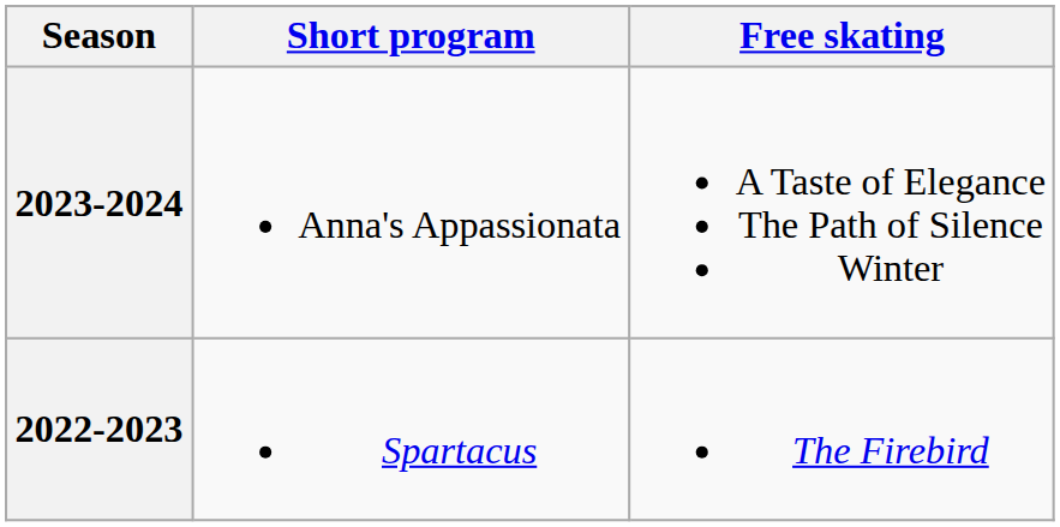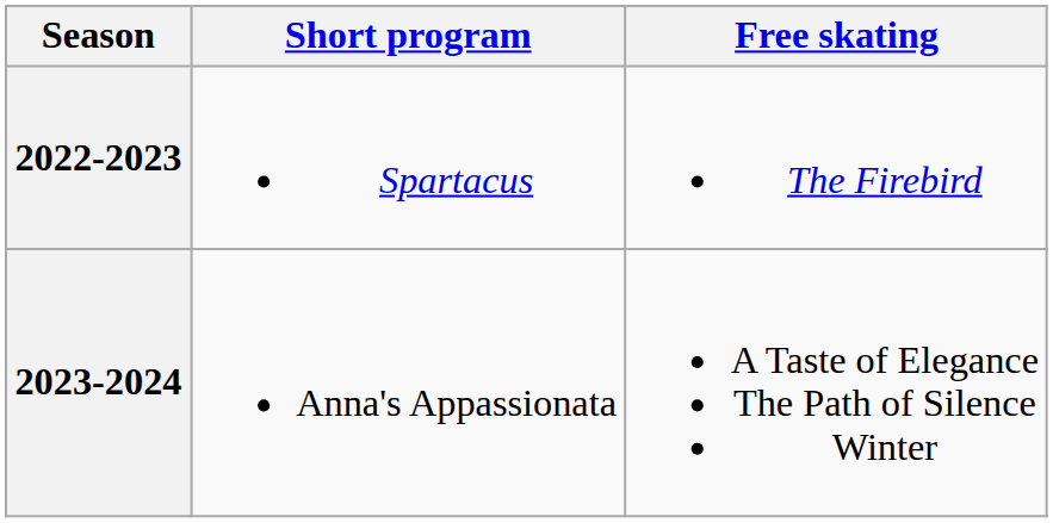rows swapped: 2023-2024 <-> 2022-2023
